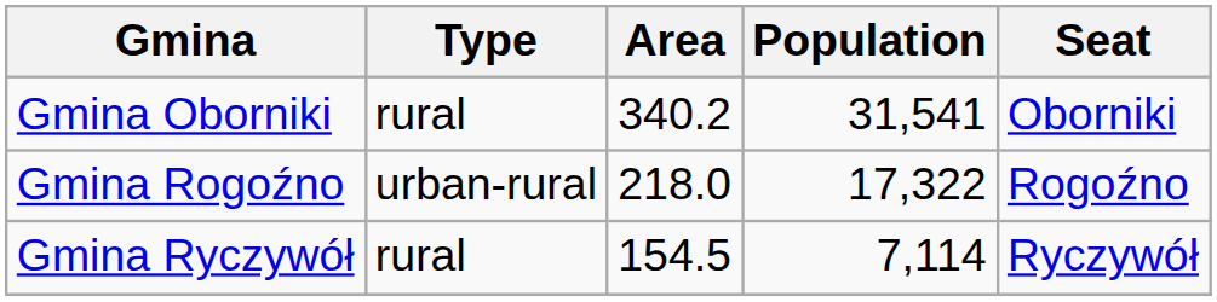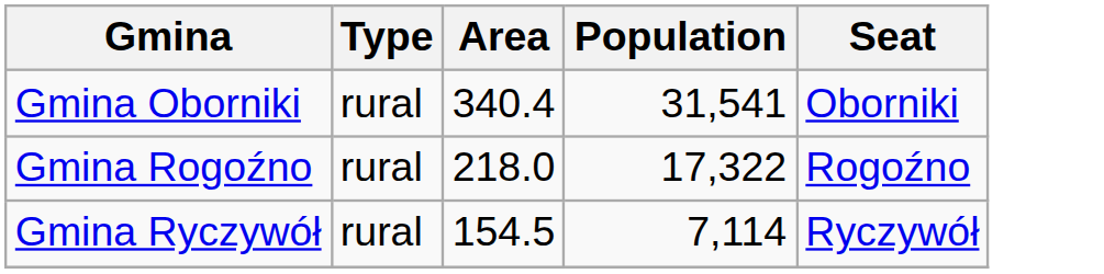Gmina Oborniki | Area: 340.2 -> 340.4
Gmina Rogoźno | Type: urban-rural -> rural
